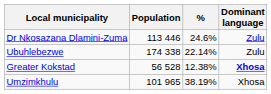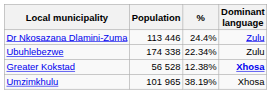Dr Nkosazana Dlamini-Zuma | %: 24.6% -> 24.4%
Ubuhlebezwe | %: 22.14% -> 22.34%
